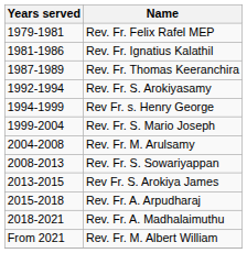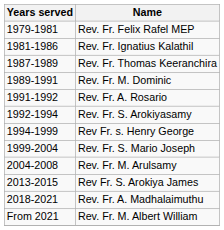+ row: 1989-1991 | Rev. Fr. M. Dominic
+ row: 1991-1992 | Rev. Fr. A. Rosario
- row: 2008-2013 | Rev. Fr. S. Sowariyappan
- row: 2015-2018 | Rev. Fr. A. Arpudharaj
